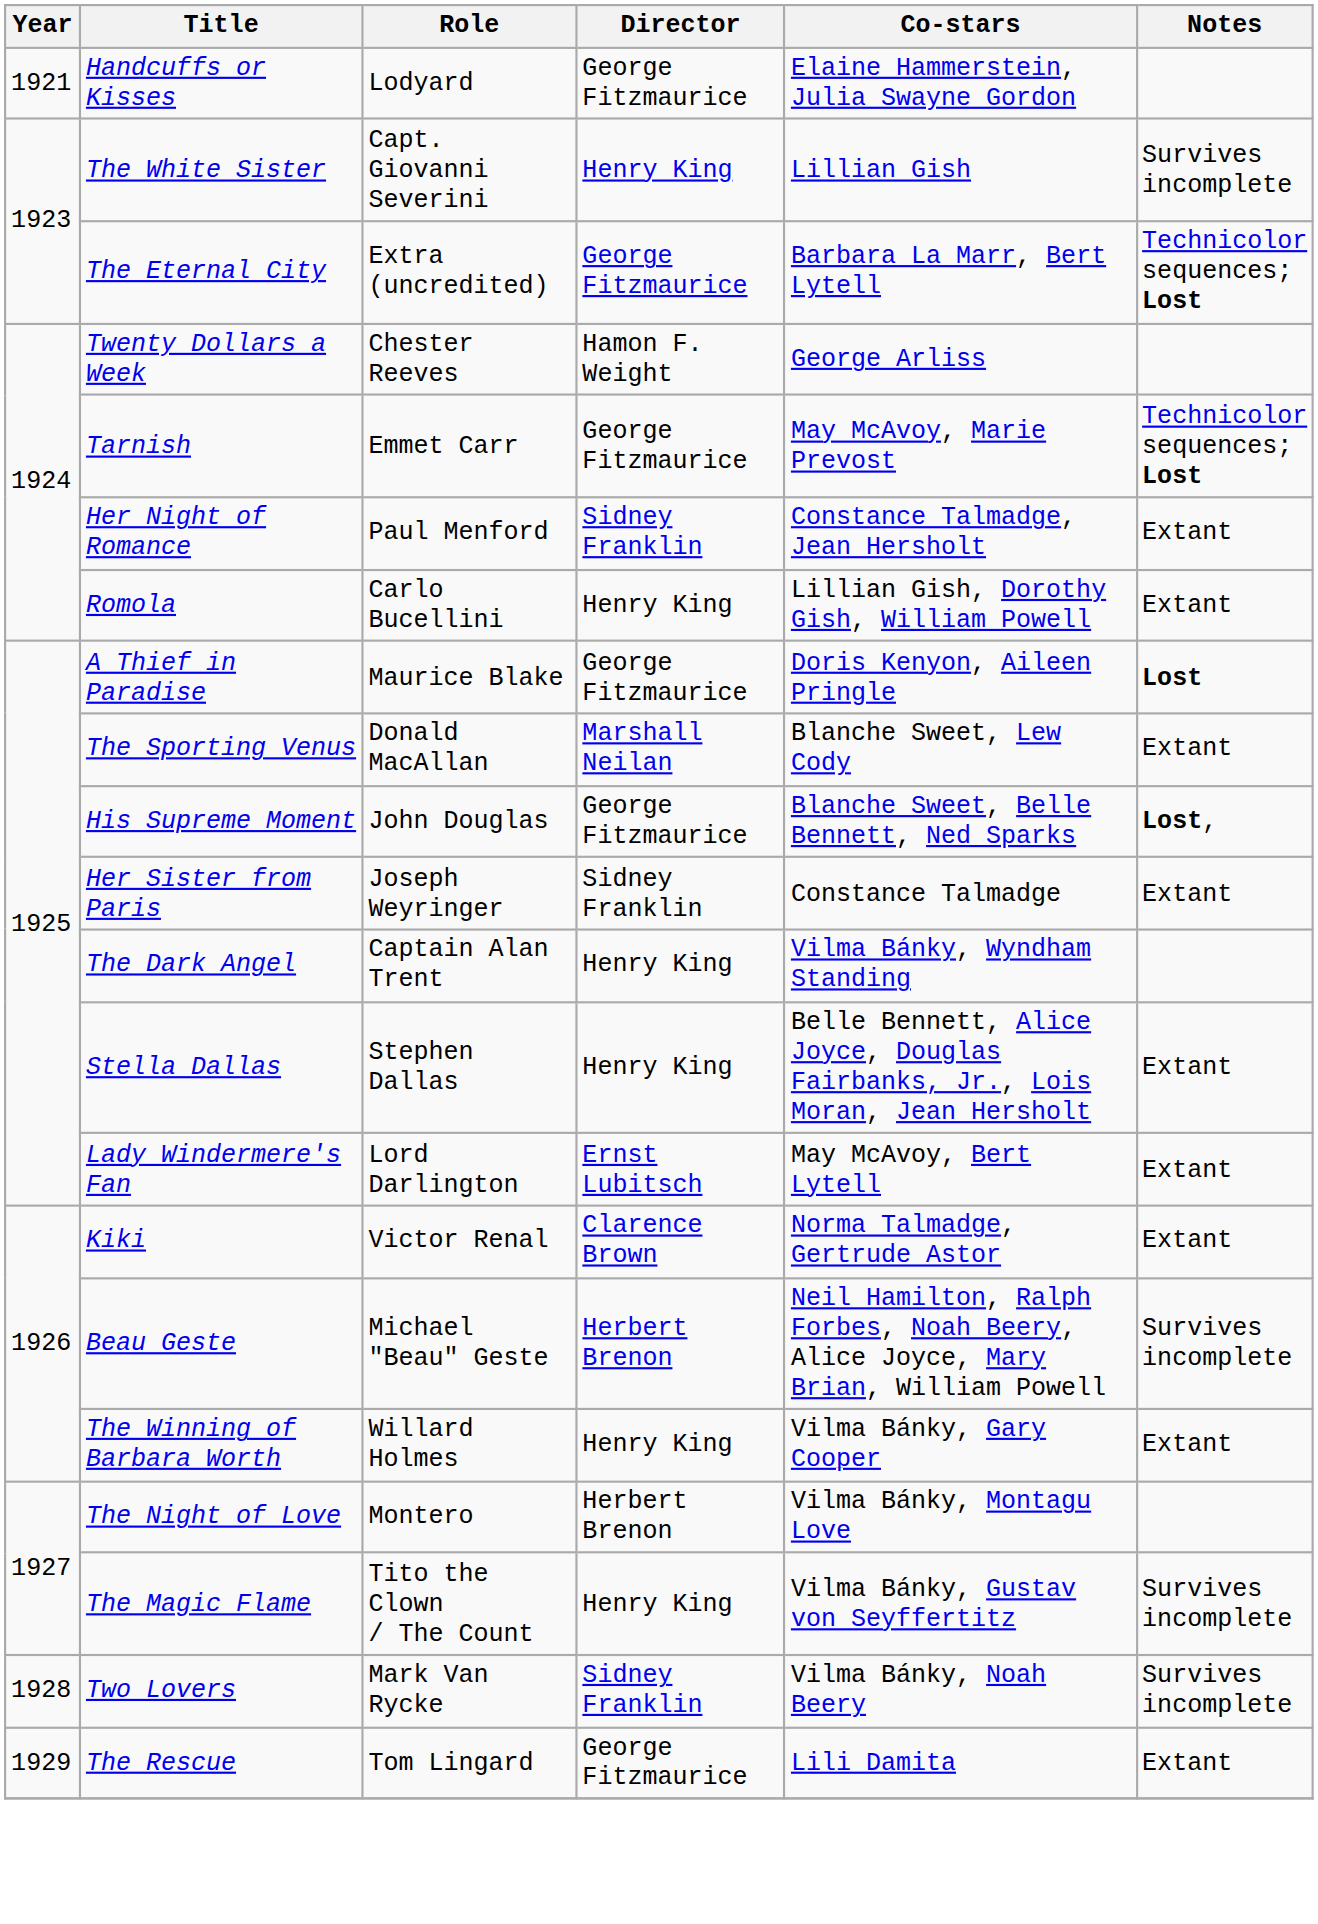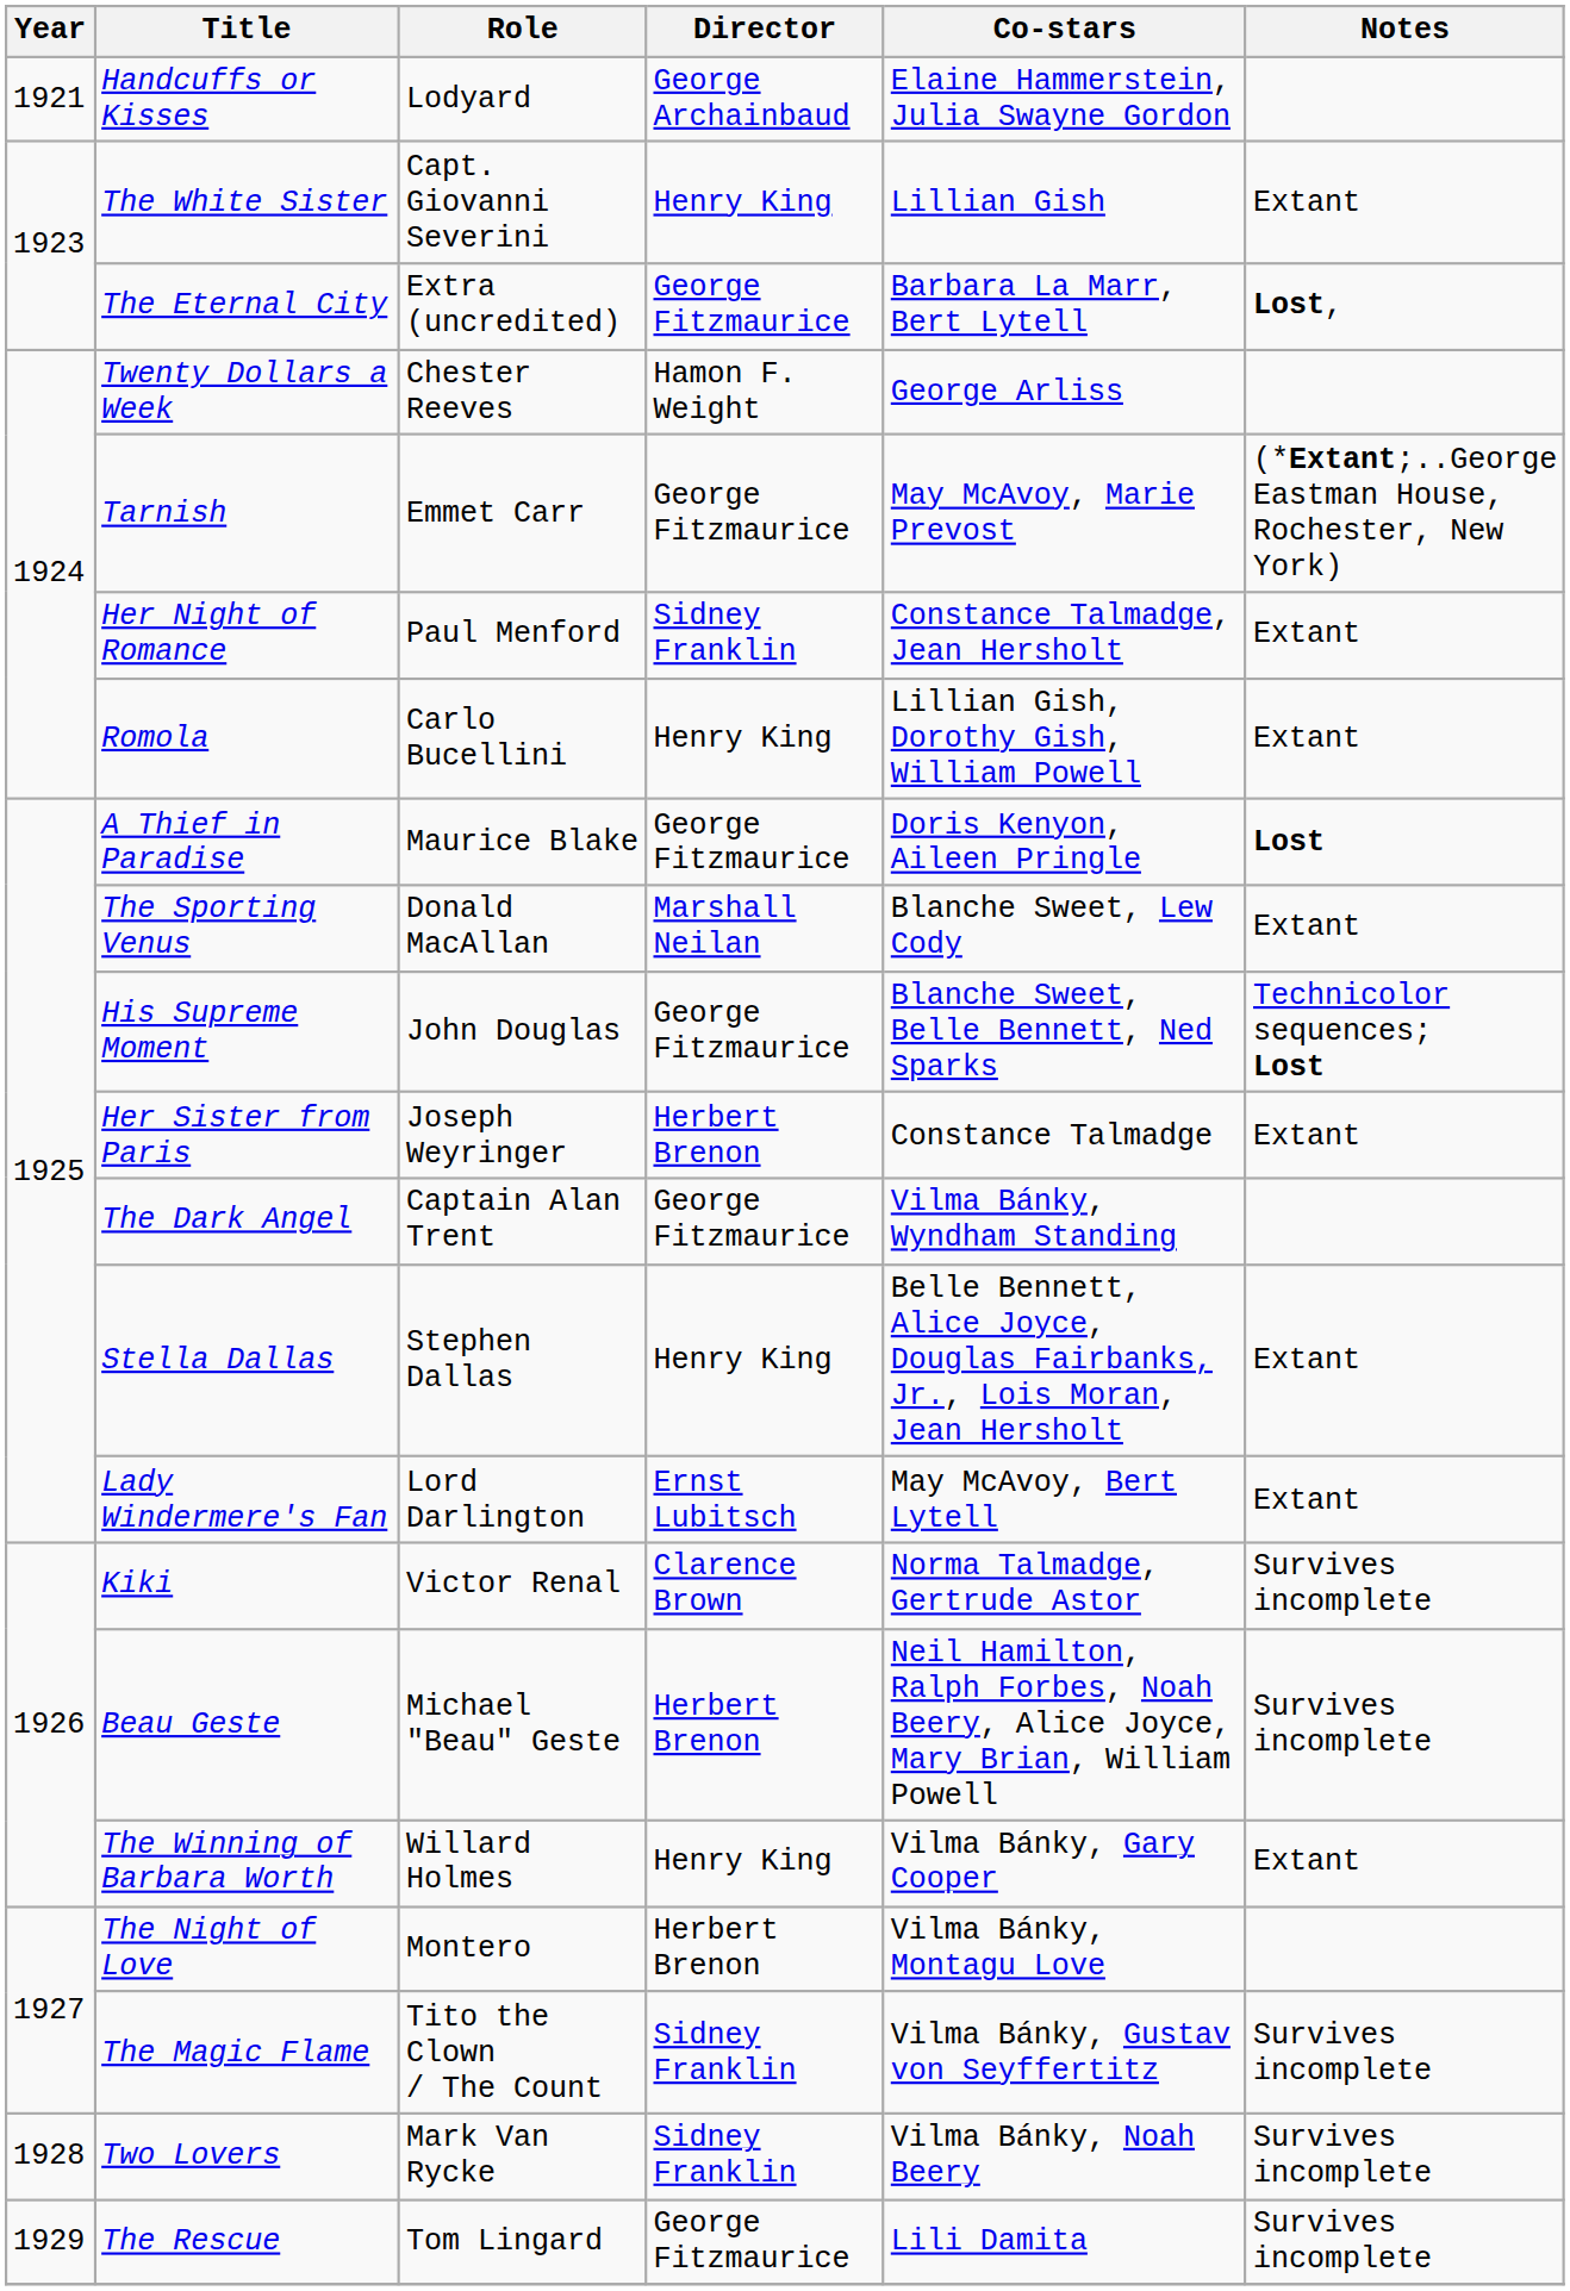Handcuffs or Kisses | Director: George Fitzmaurice -> George Archainbaud
The White Sister | Notes: Survives incomplete -> Extant
The Eternal City | Notes: Technicolor sequences; Lost -> Lost,
Tarnish | Notes: Technicolor sequences; Lost -> (*Extant;..George Eastman House, Rochester, New York)
His Supreme Moment | Notes: Lost, -> Technicolor sequences; Lost
Her Sister from Paris | Director: Sidney Franklin -> Herbert Brenon
The Dark Angel | Director: Henry King -> George Fitzmaurice
Kiki | Notes: Extant -> Survives incomplete
The Magic Flame | Director: Henry King -> Sidney Franklin
The Rescue | Notes: Extant -> Survives incomplete
